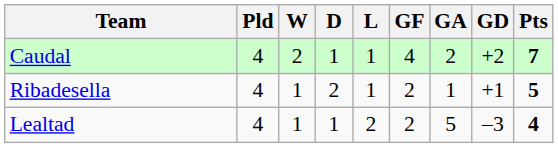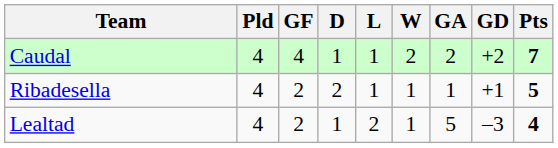columns swapped: W <-> GF
